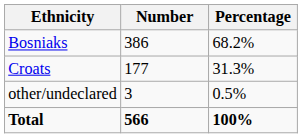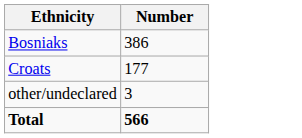- column: Percentage | 68.2% | 31.3% | 0.5% | 100%
